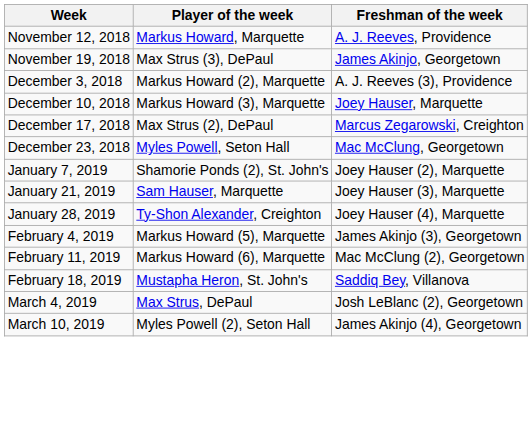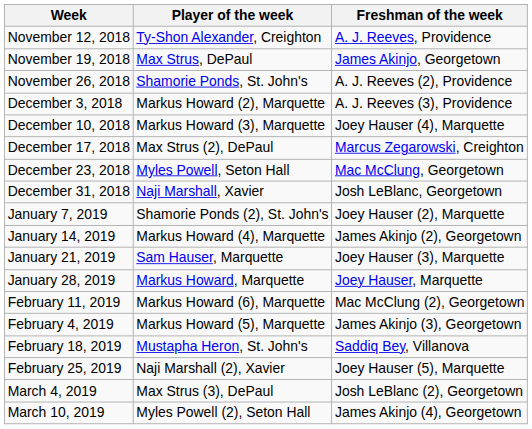November 12, 2018 | Player of the week: Markus Howard, Marquette -> Ty-Shon Alexander, Creighton
November 19, 2018 | Player of the week: Max Strus (3), DePaul -> Max Strus, DePaul
+ row: November 26, 2018 | Shamorie Ponds, St. John's | A. J. Reeves (2), Providence
December 10, 2018 | Freshman of the week: Joey Hauser, Marquette -> Joey Hauser (4), Marquette
+ row: December 31, 2018 | Naji Marshall, Xavier | Josh LeBlanc, Georgetown
+ row: January 14, 2019 | Markus Howard (4), Marquette | James Akinjo (2), Georgetown
January 28, 2019 | Player of the week: Ty-Shon Alexander, Creighton -> Markus Howard, Marquette
January 28, 2019 | Freshman of the week: Joey Hauser (4), Marquette -> Joey Hauser, Marquette
rows swapped: February 4, 2019 <-> February 11, 2019
+ row: February 25, 2019 | Naji Marshall (2), Xavier | Joey Hauser (5), Marquette
March 4, 2019 | Player of the week: Max Strus, DePaul -> Max Strus (3), DePaul
